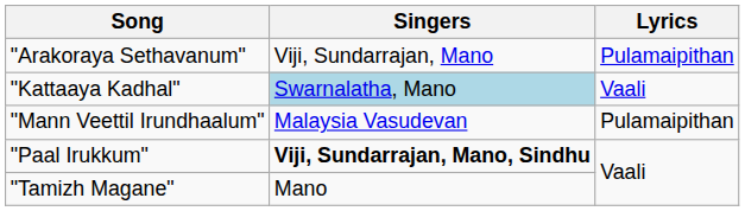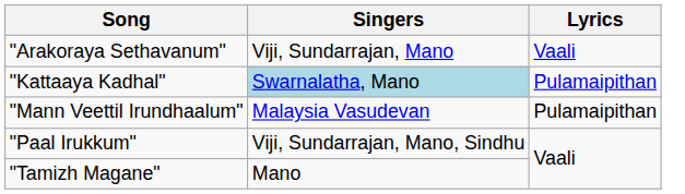"Arakoraya Sethavanum" | Lyrics: Pulamaipithan -> Vaali
"Kattaaya Kadhal" | Lyrics: Vaali -> Pulamaipithan
"Paal Irukkum" | Singers: bold -> normal
